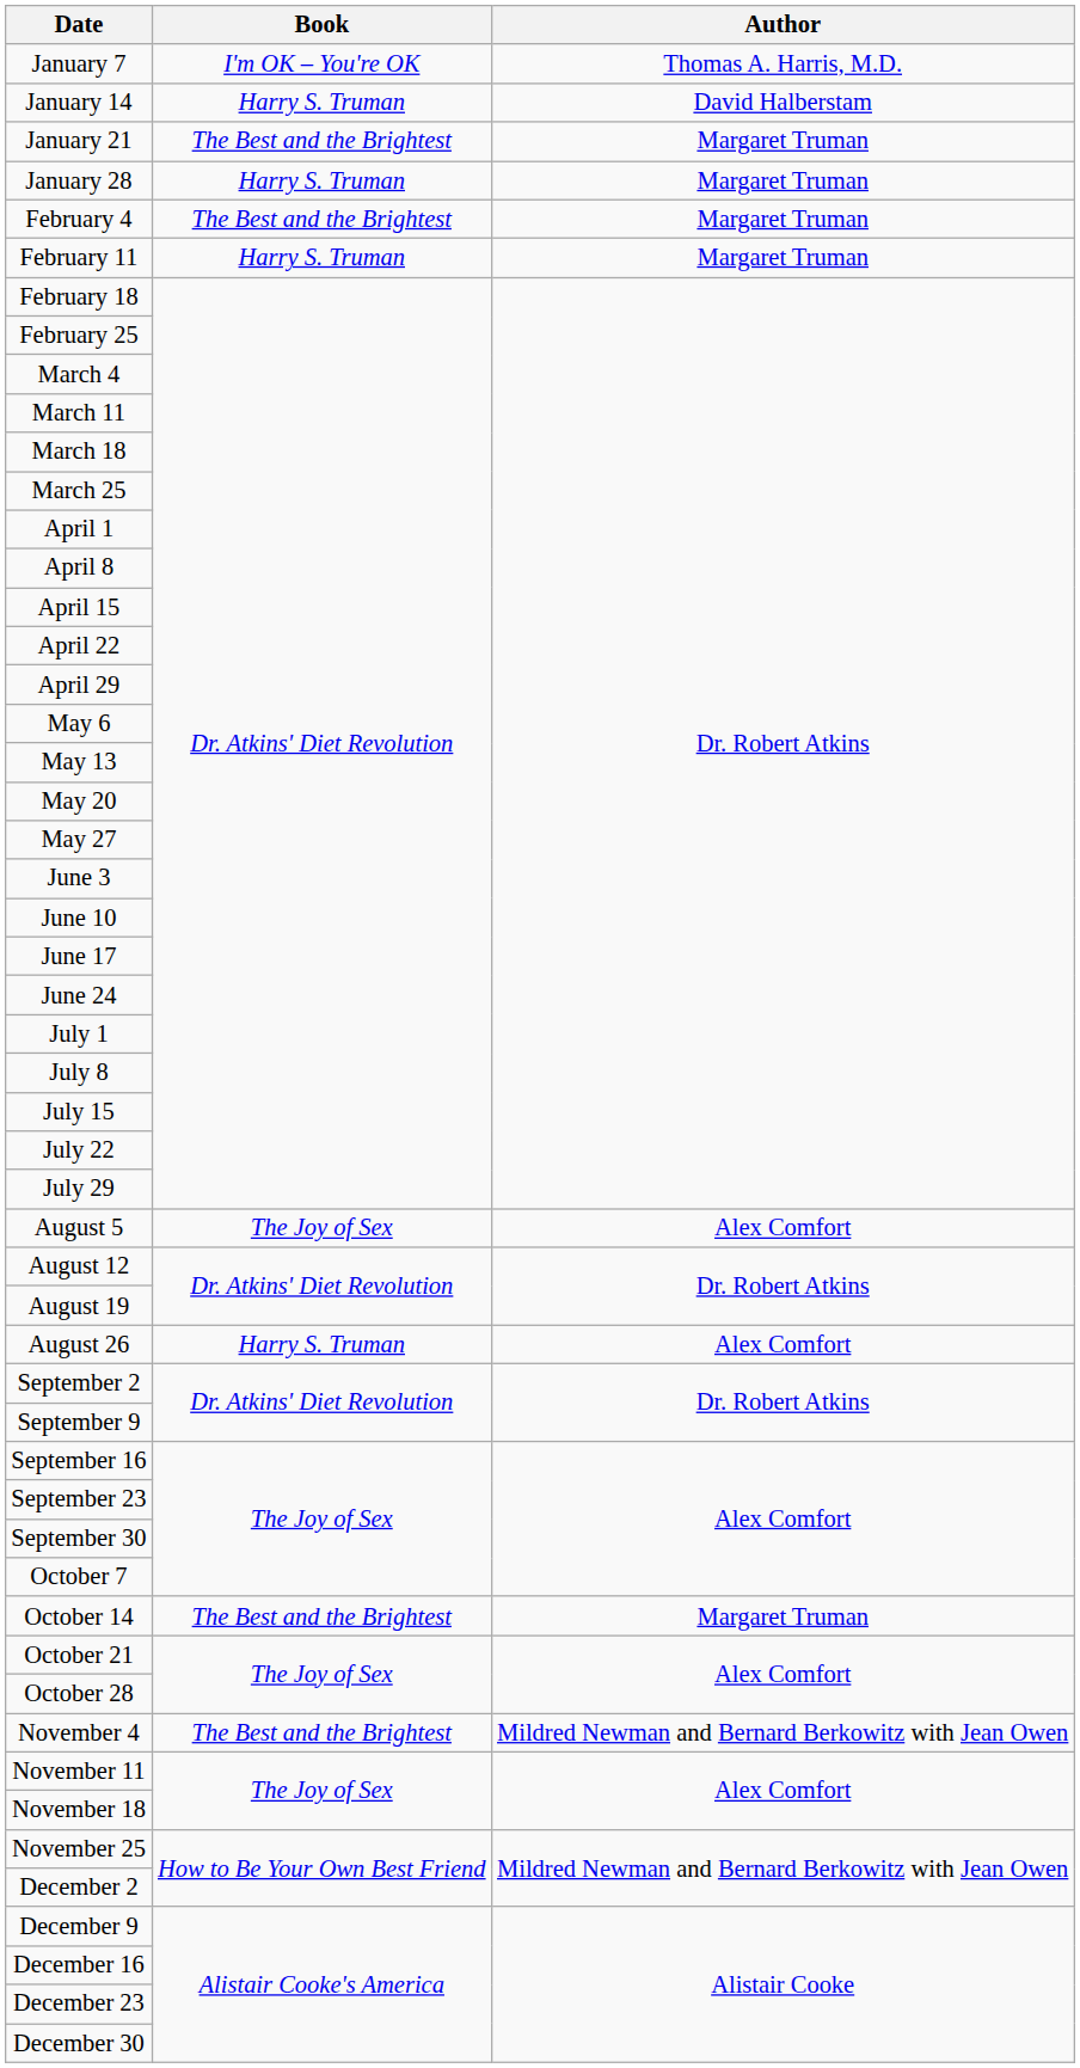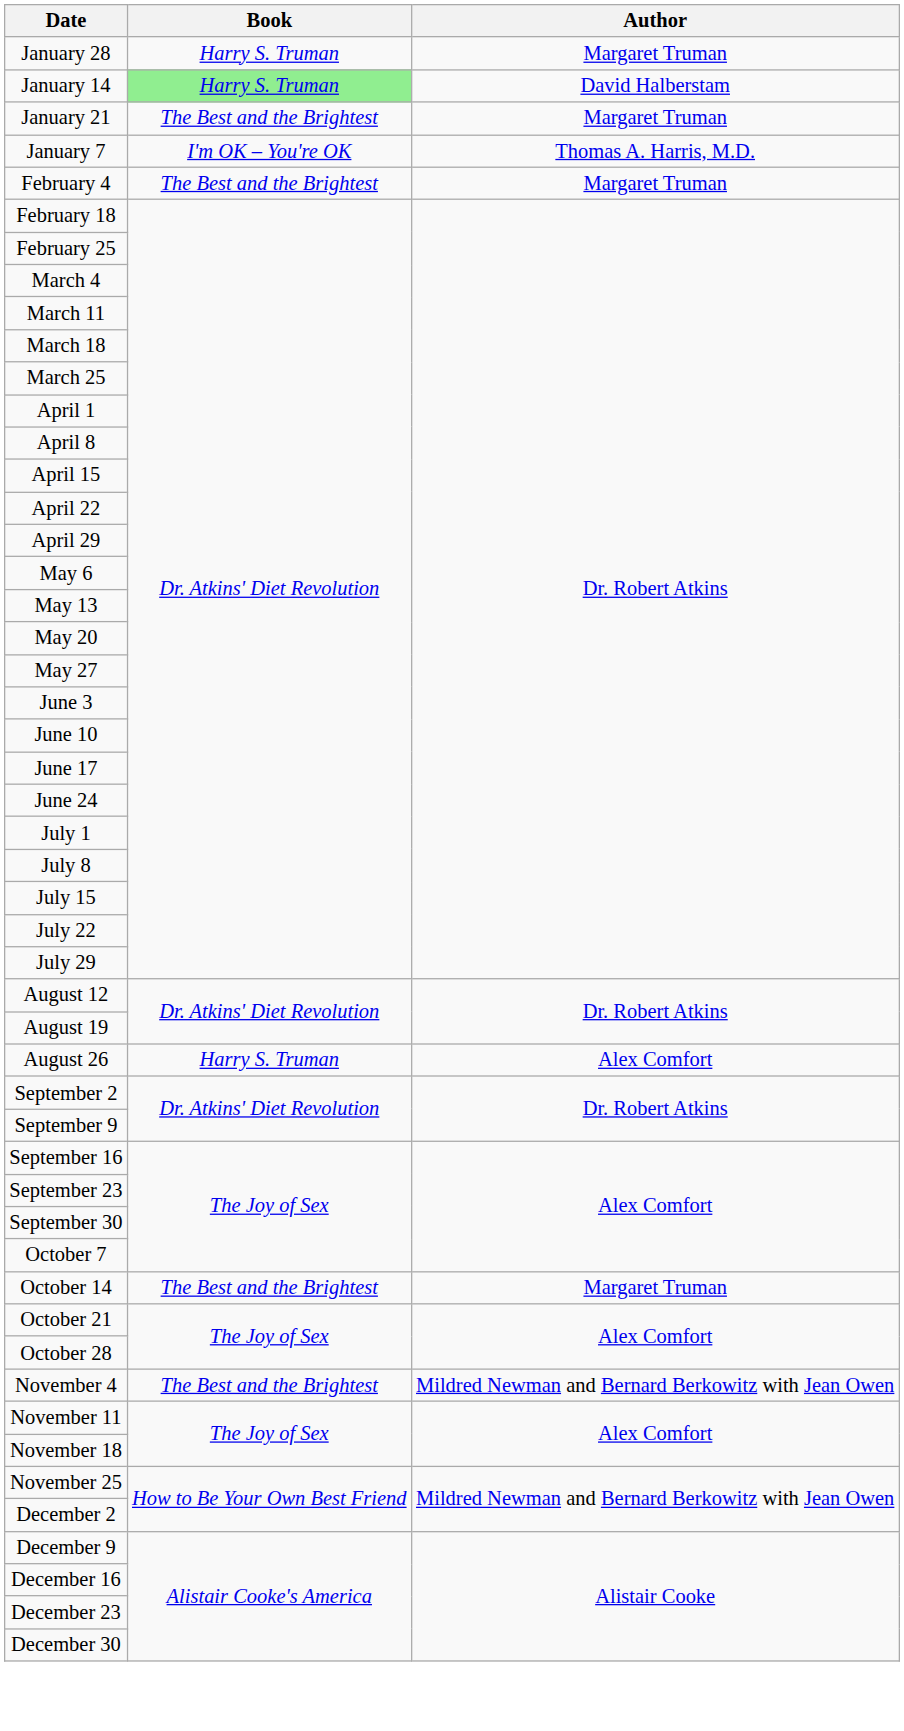rows swapped: January 7 <-> January 28
January 14 | Book: no background -> lightgreen background
- row: February 11 | Harry S. Truman | Margaret Truman
- row: August 5 | The Joy of Sex | Alex Comfort
